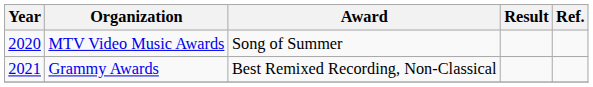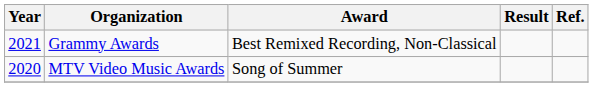rows swapped: MTV Video Music Awards <-> Grammy Awards
